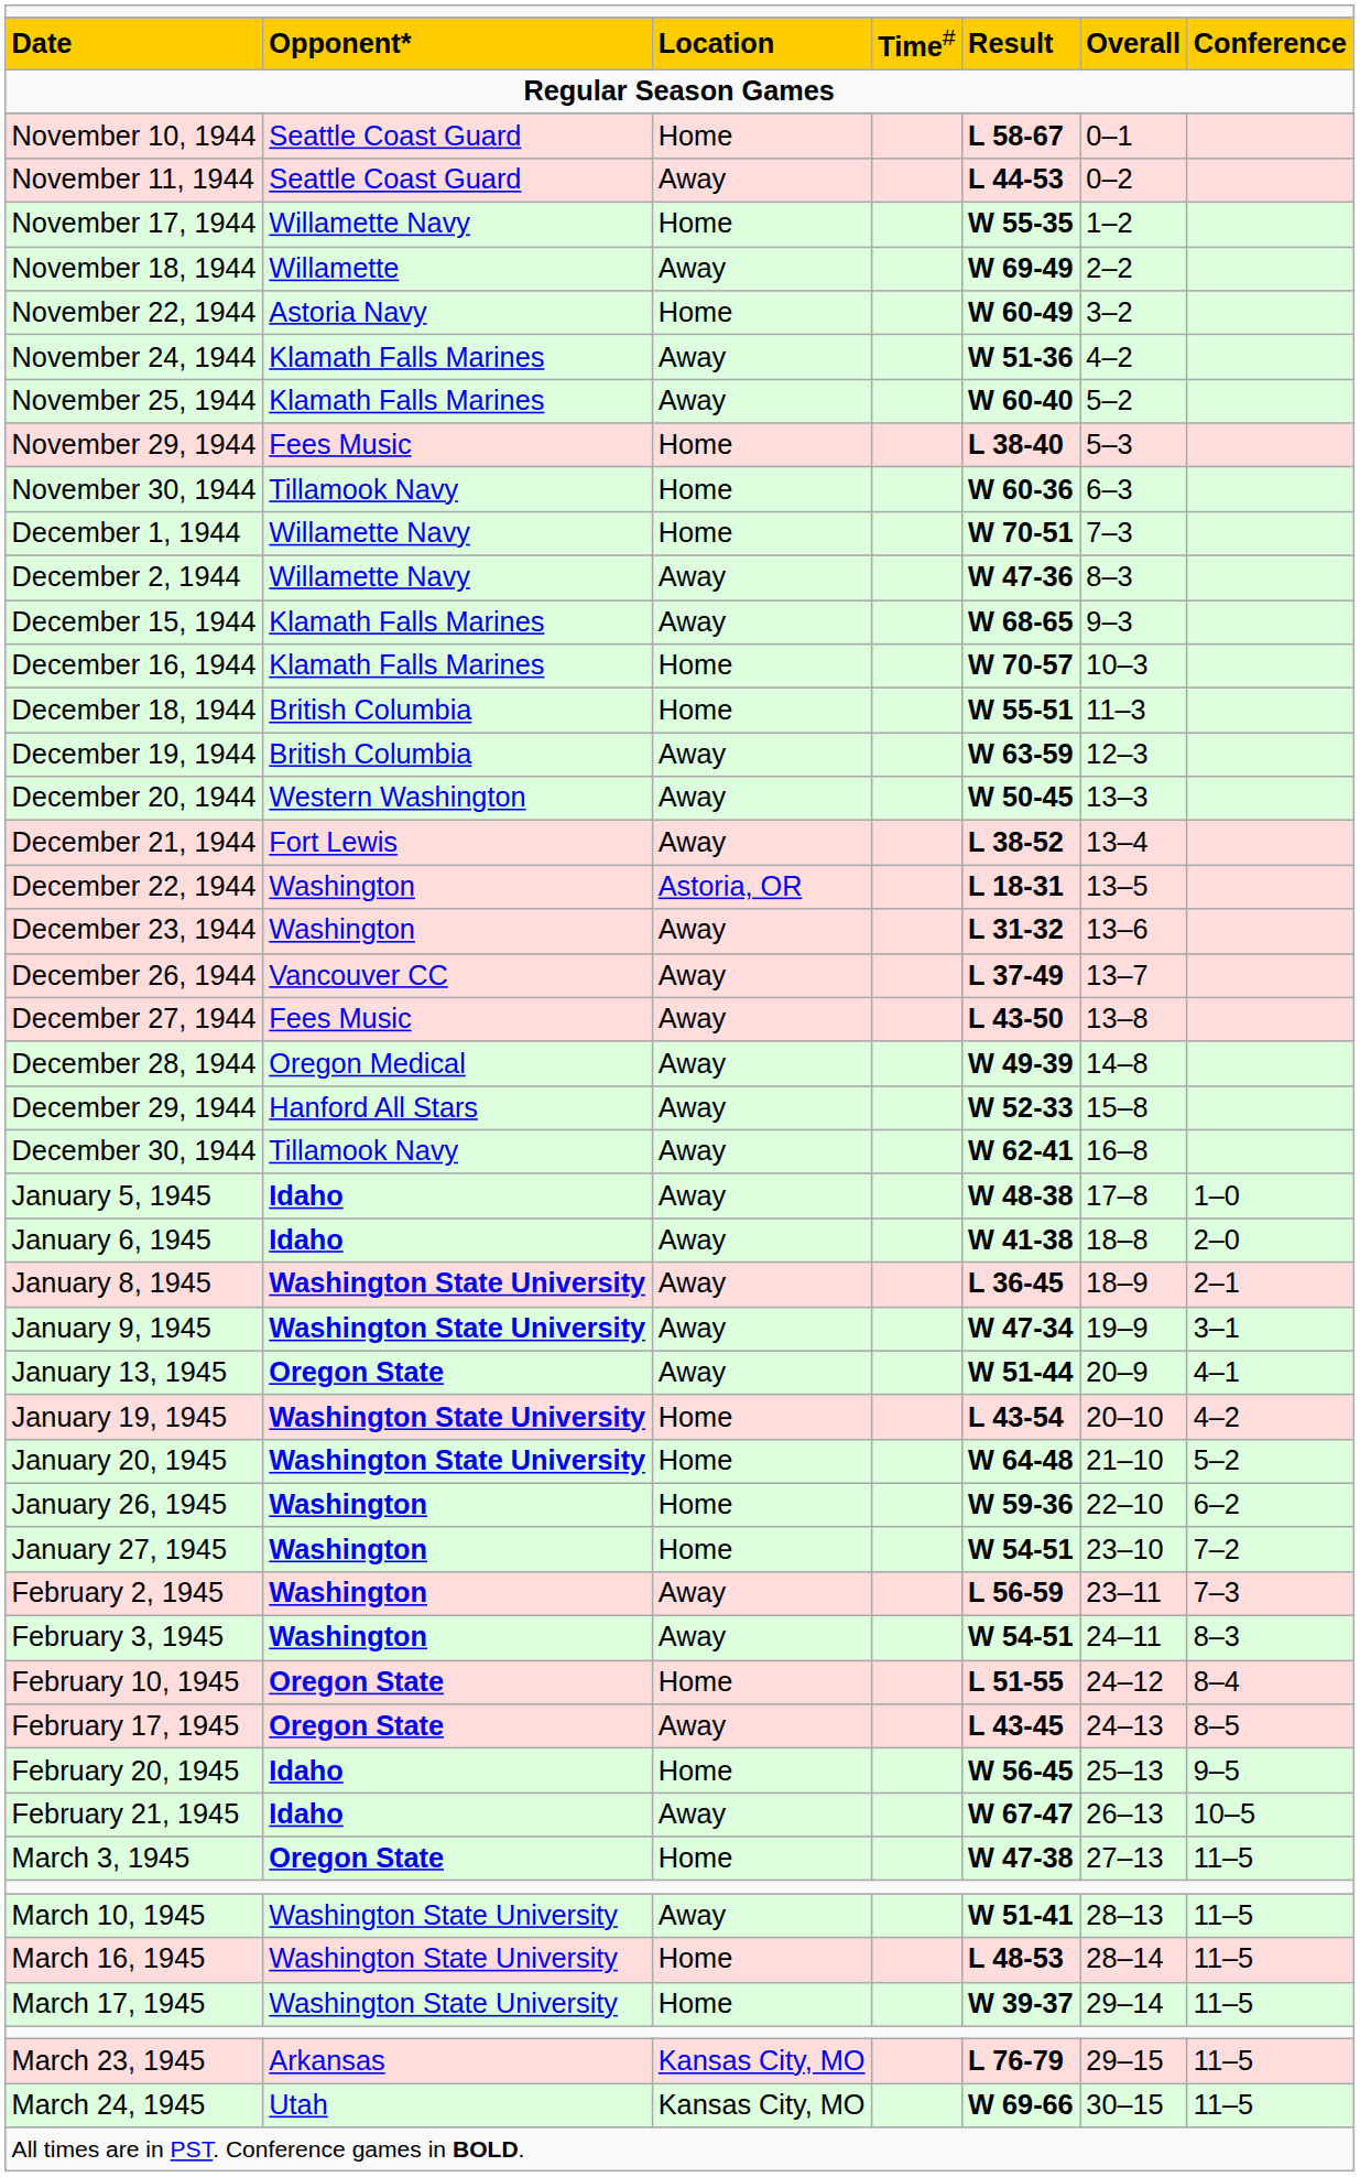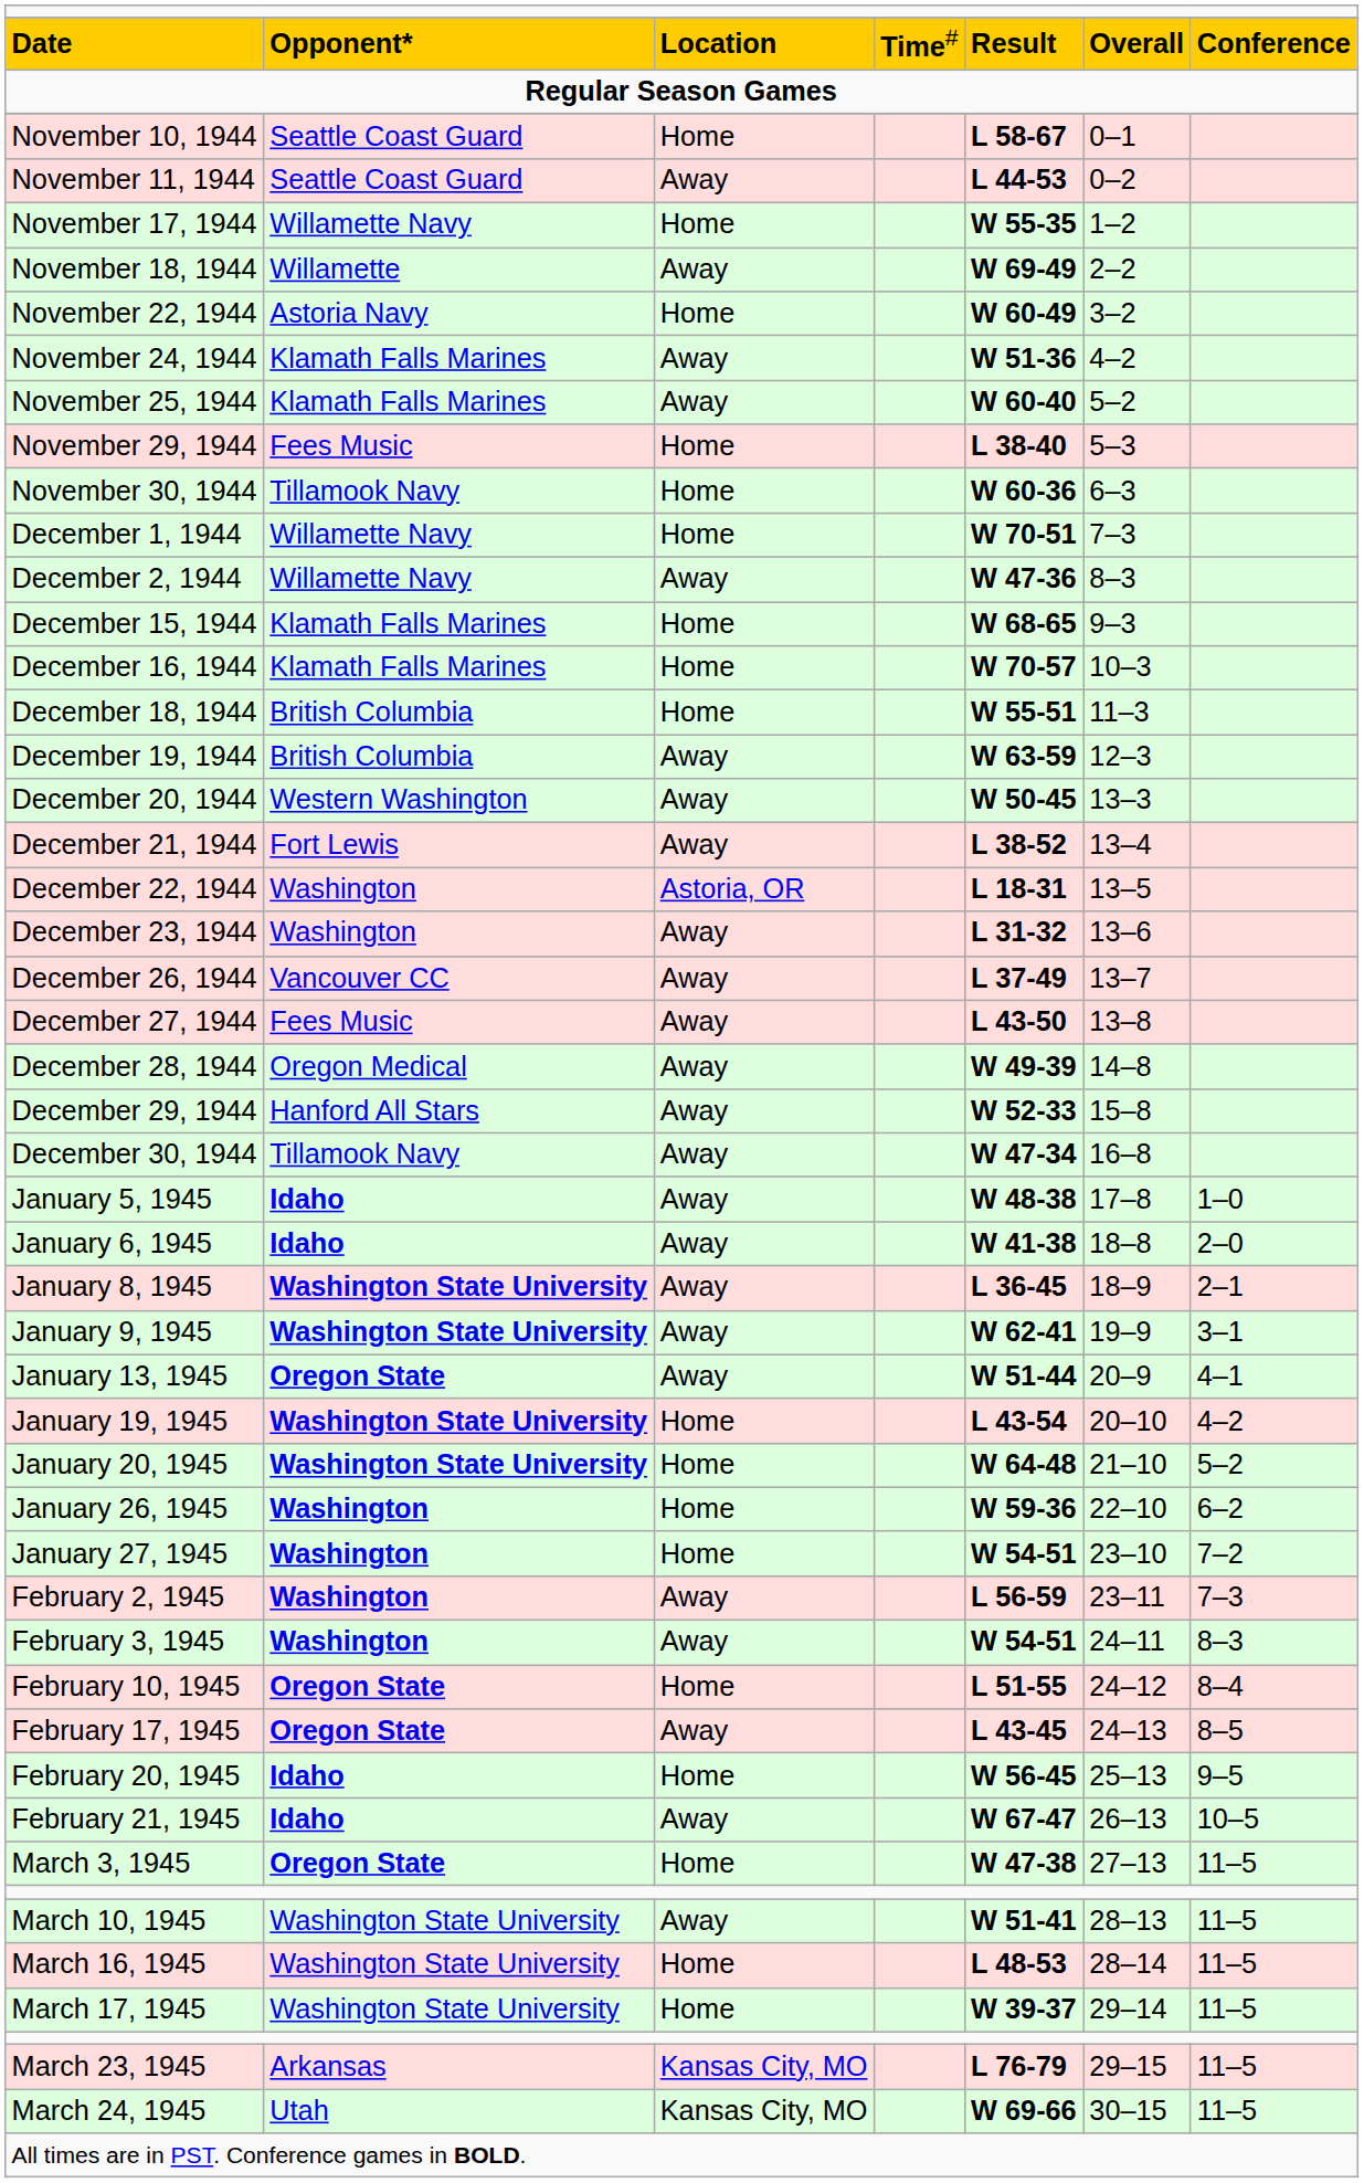December 15, 1944 | column 3: Away -> Home
December 30, 1944 | column 5: W 62-41 -> W 47-34
January 9, 1945 | column 5: W 47-34 -> W 62-41
